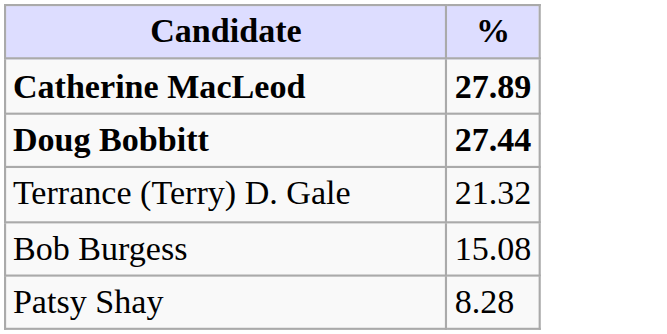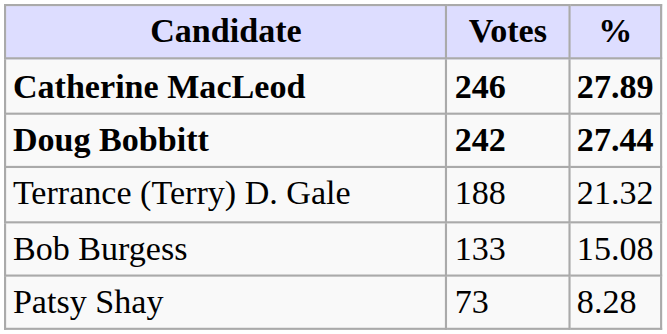+ column: Votes | 246 | 242 | 188 | 133 | 73
